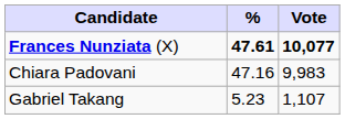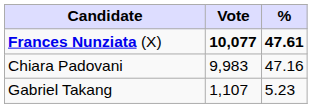columns swapped: Vote <-> %
